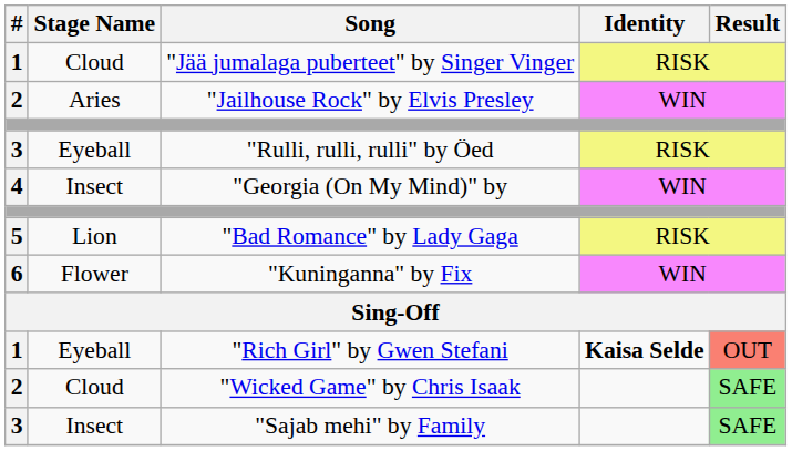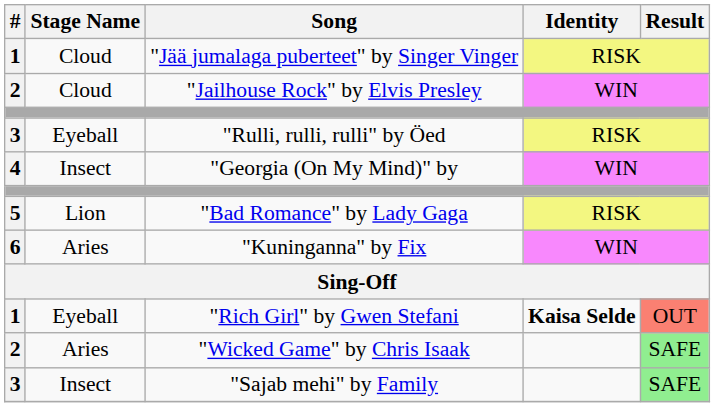"Jailhouse Rock" by Elvis Presley | Stage Name: Aries -> Cloud
"Kuninganna" by Fix | Stage Name: Flower -> Aries
"Wicked Game" by Chris Isaak | Stage Name: Cloud -> Aries
